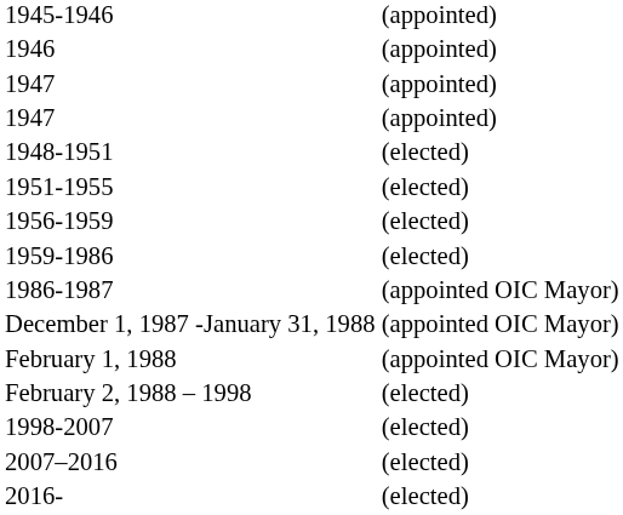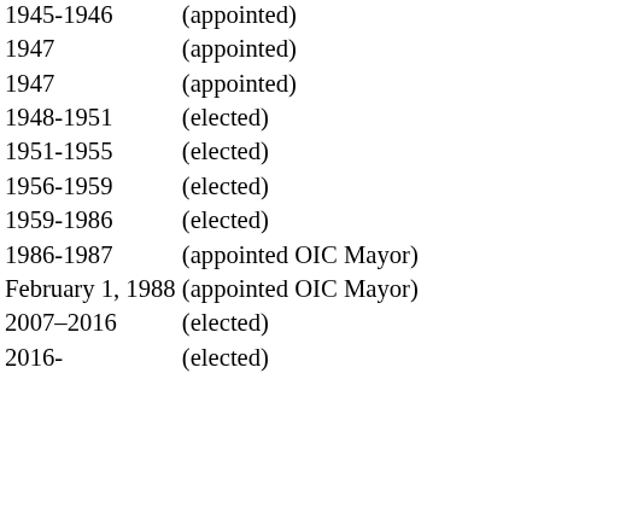- row: 1946 | (appointed)
- row: December 1, 1987 -January 31, 1988 | (appointed OIC Mayor)
- row: February 2, 1988 – 1998 | (elected)
- row: 1998-2007 | (elected)
